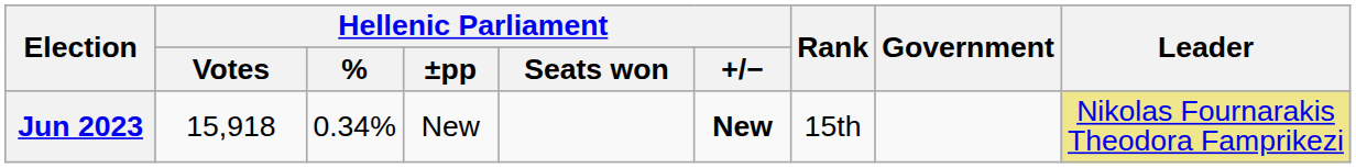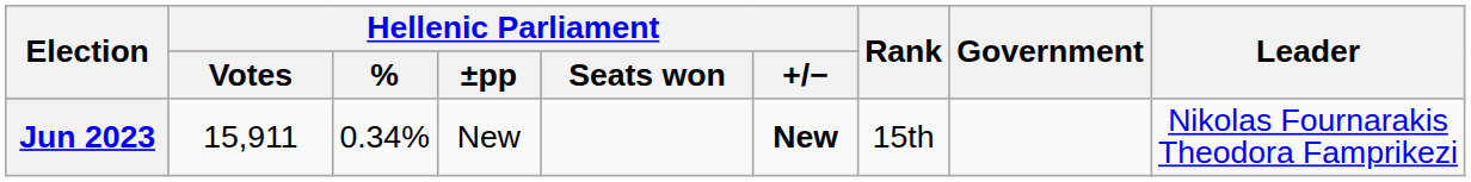Jun 2023 | Hellenic Parliament / Votes: 15,918 -> 15,911
Jun 2023 | Leader: khaki background -> no background
